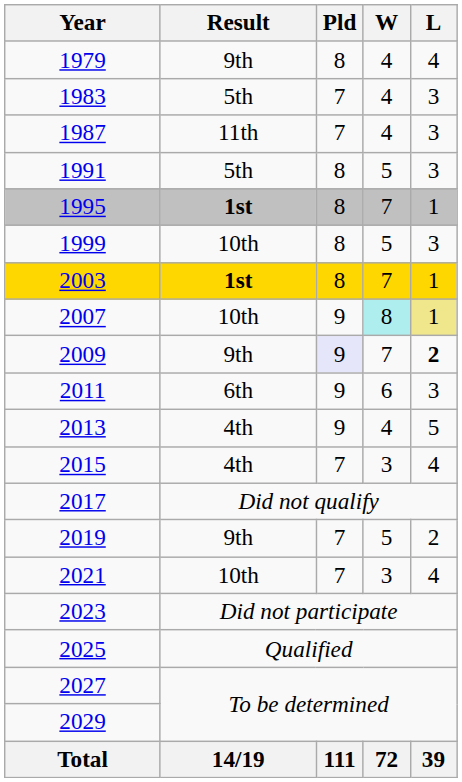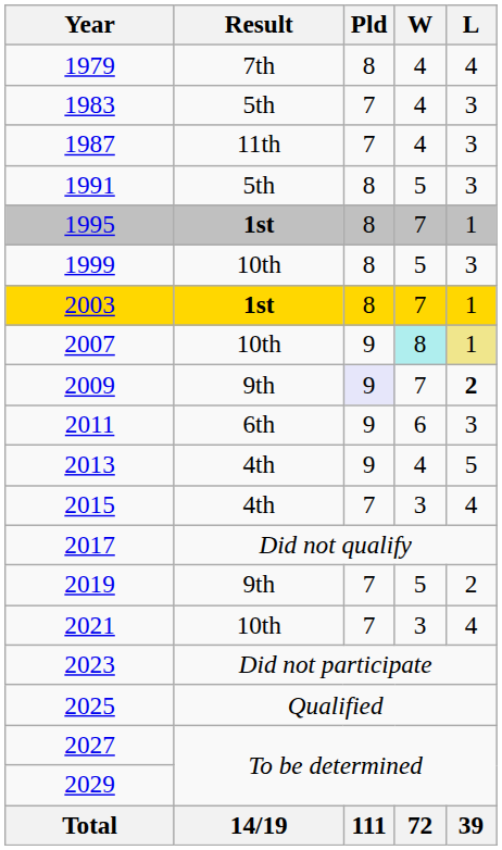1979 | Result: 9th -> 7th
